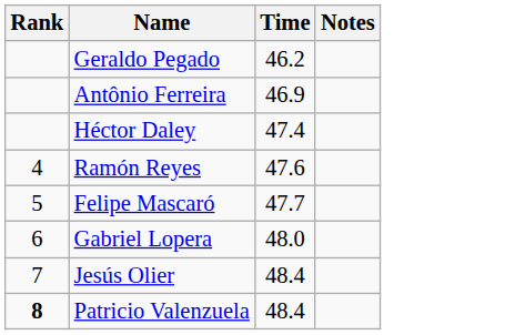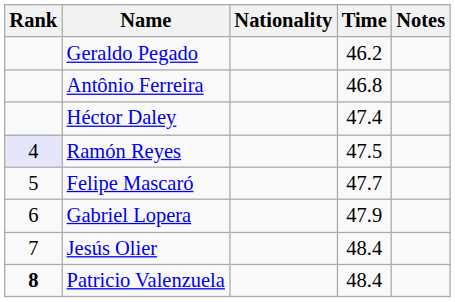+ column: Nationality
Antônio Ferreira | Time: 46.9 -> 46.8
Ramón Reyes | Rank: no background -> lavender background
Ramón Reyes | Time: 47.6 -> 47.5
Gabriel Lopera | Time: 48.0 -> 47.9
